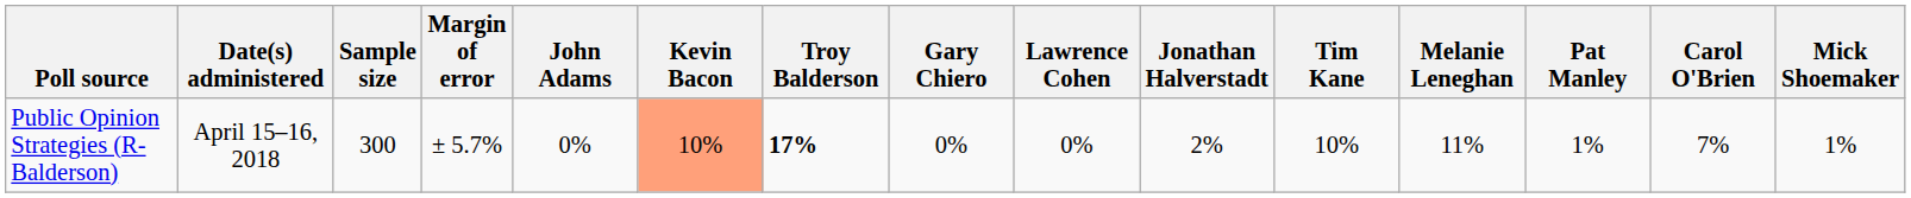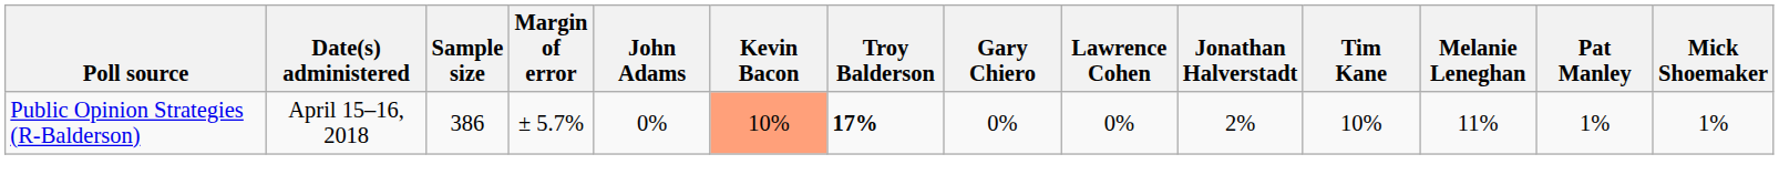- column: Carol O'Brien | 7%
Public Opinion Strategies (R-Balderson) | Sample size: 300 -> 386
